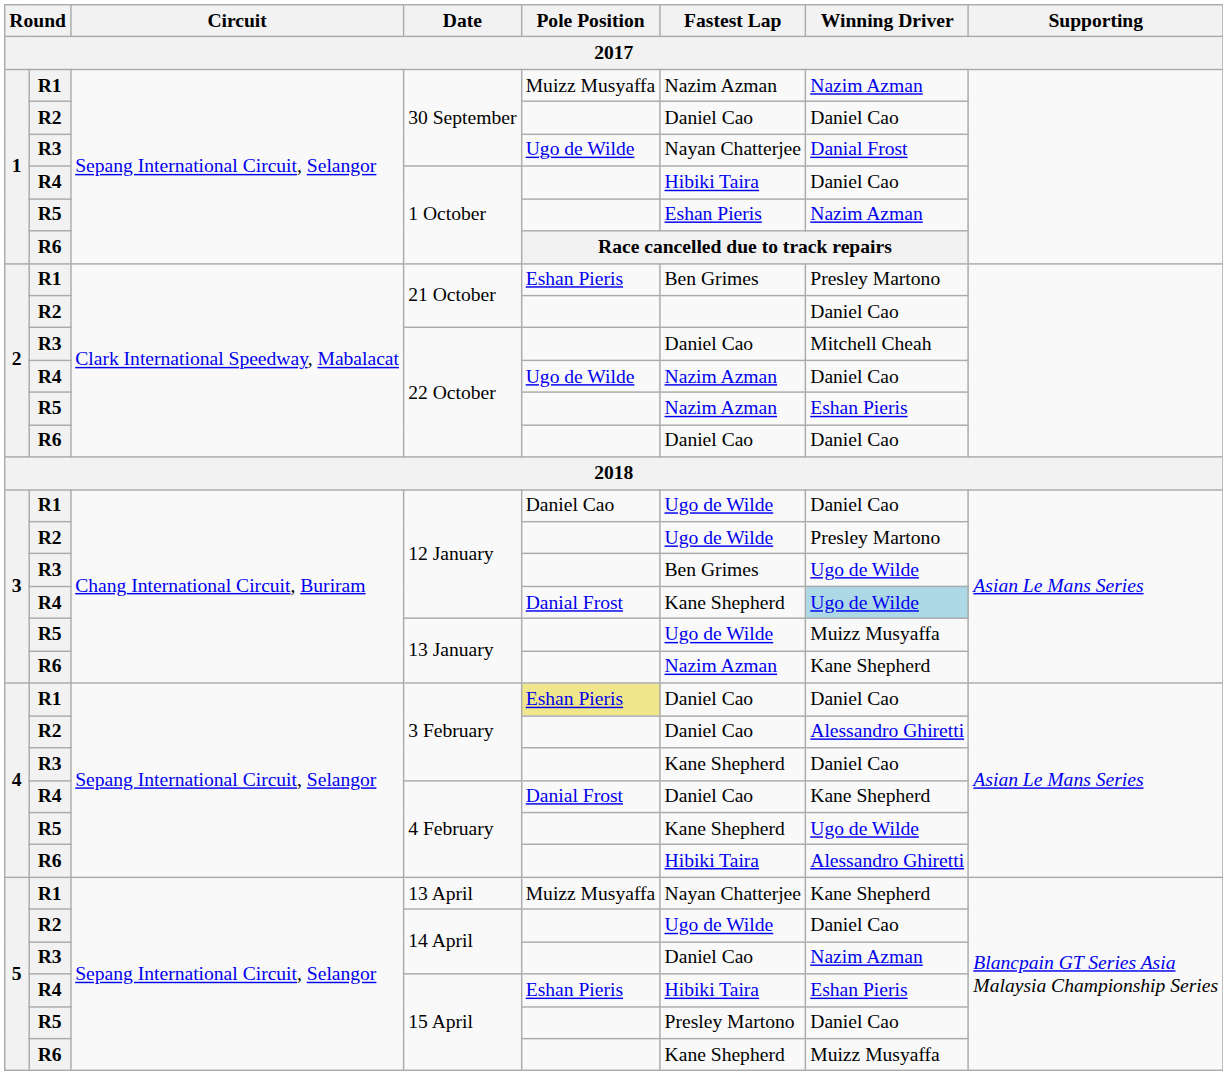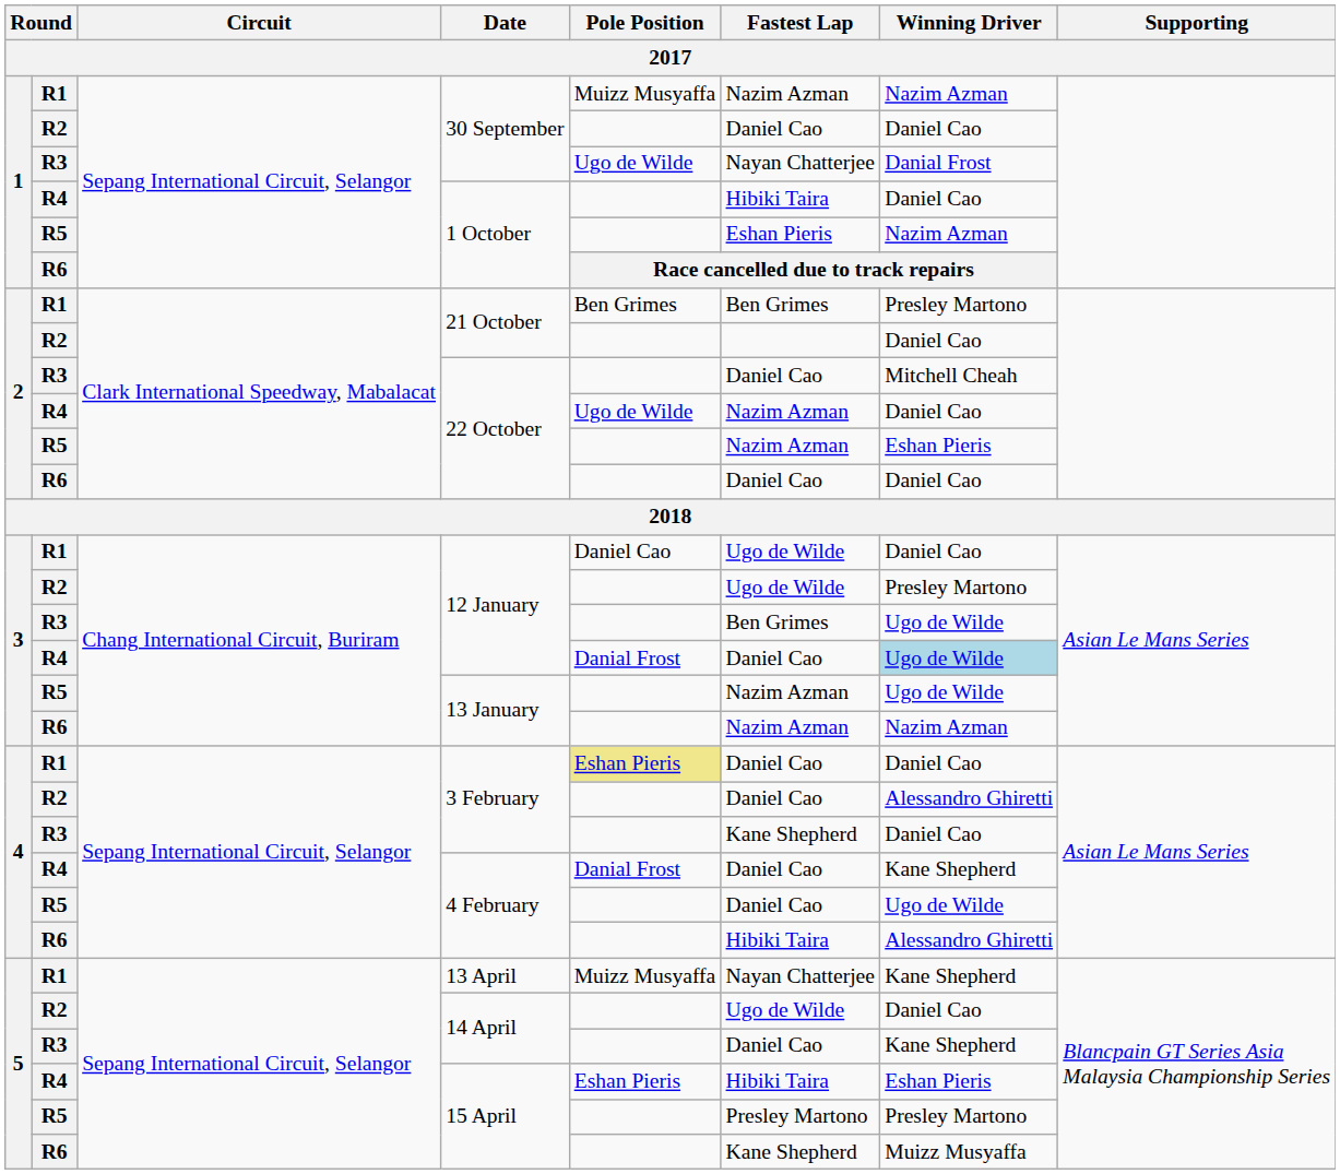R1 / 21 October | Pole Position: Eshan Pieris -> Ben Grimes
R4 / 12 January | Fastest Lap: Kane Shepherd -> Daniel Cao
R5 / 13 January | Fastest Lap: Ugo de Wilde -> Nazim Azman
R5 / 13 January | Winning Driver: Muizz Musyaffa -> Ugo de Wilde
R6 / 13 January | Winning Driver: Kane Shepherd -> Nazim Azman
R5 / 4 February | Fastest Lap: Kane Shepherd -> Daniel Cao
R3 / 14 April | Winning Driver: Nazim Azman -> Kane Shepherd
R5 / 15 April | Winning Driver: Daniel Cao -> Presley Martono
